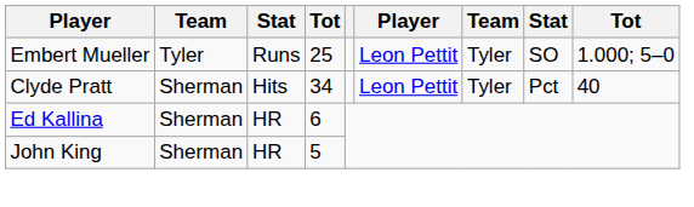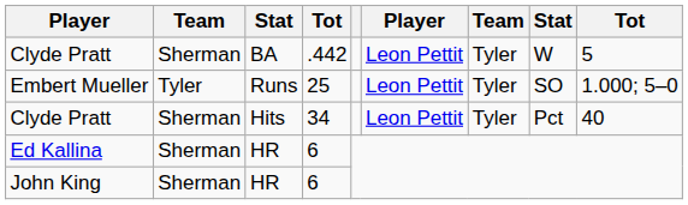+ row: Clyde Pratt | Sherman | BA | .442 | Leon Pettit | Tyler | W | 5
John King | column 4: 5 -> 6
